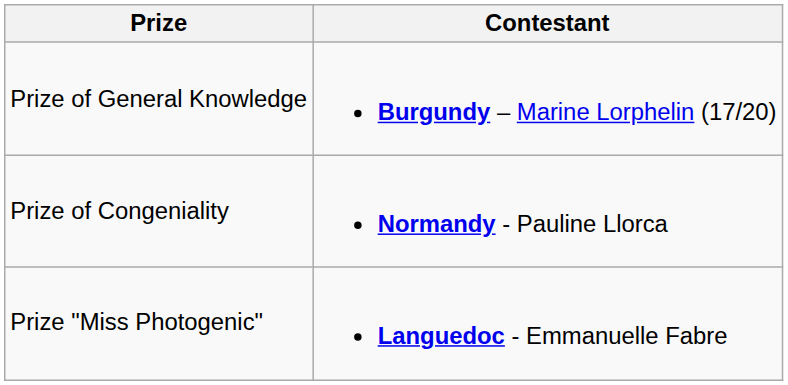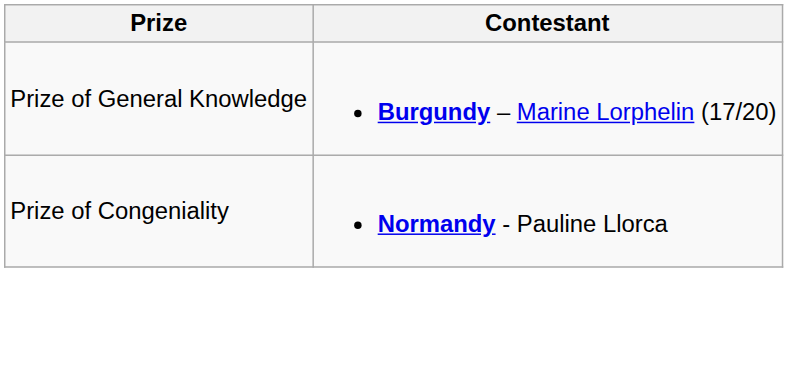- row: Prize "Miss Photogenic" | Languedoc - Emmanuelle Fabre
